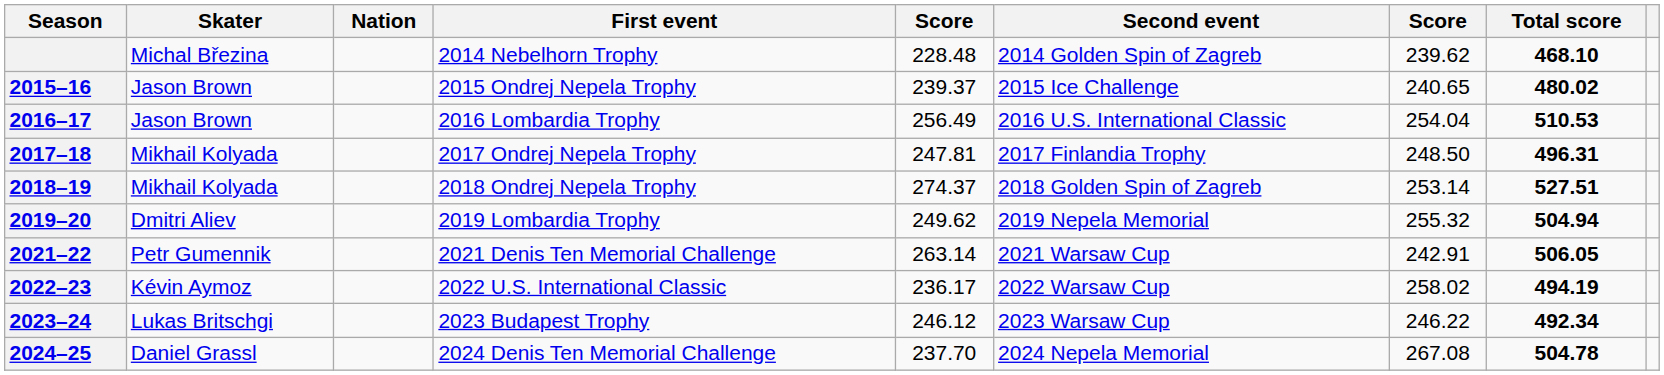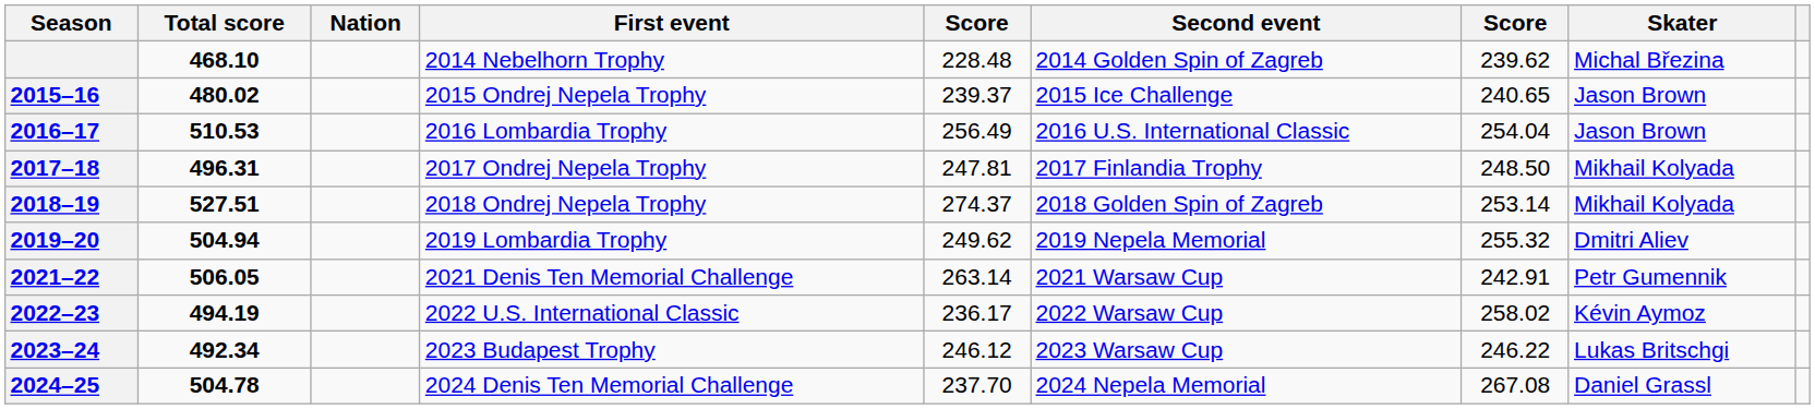columns swapped: Skater <-> Total score
